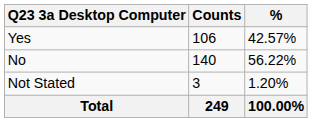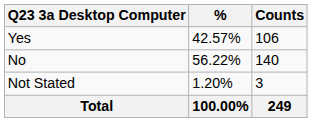columns swapped: Counts <-> %
